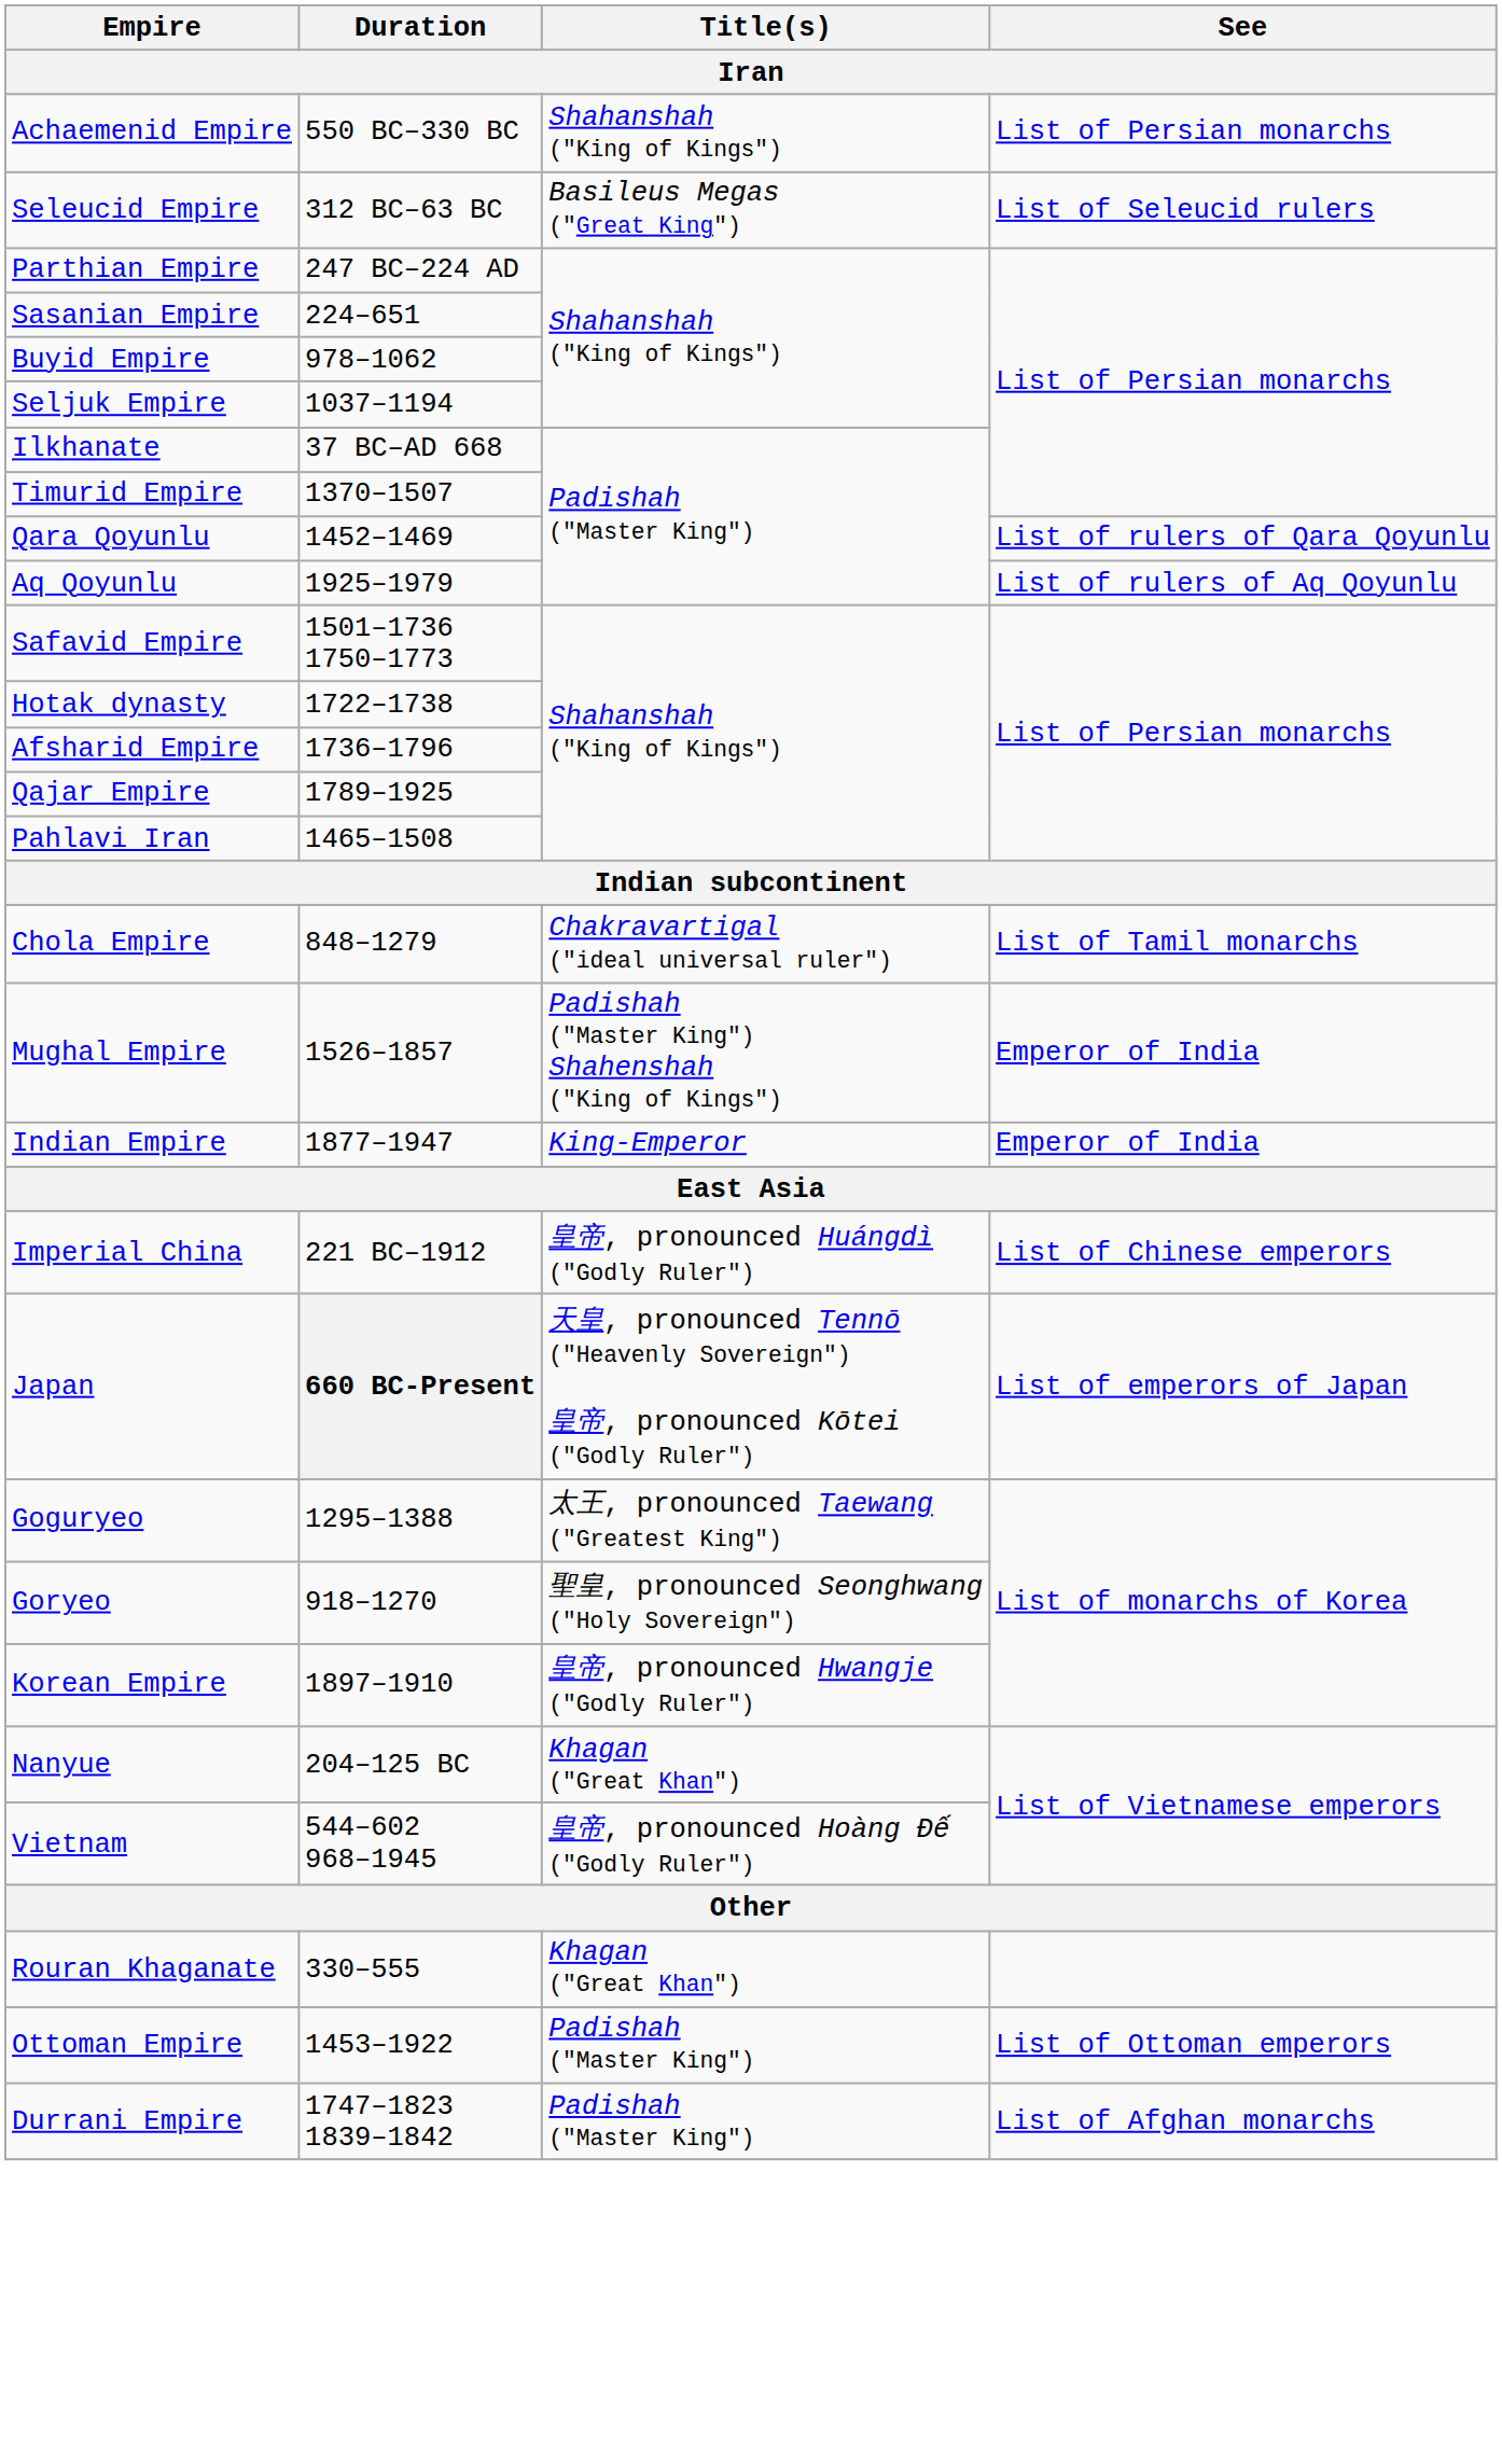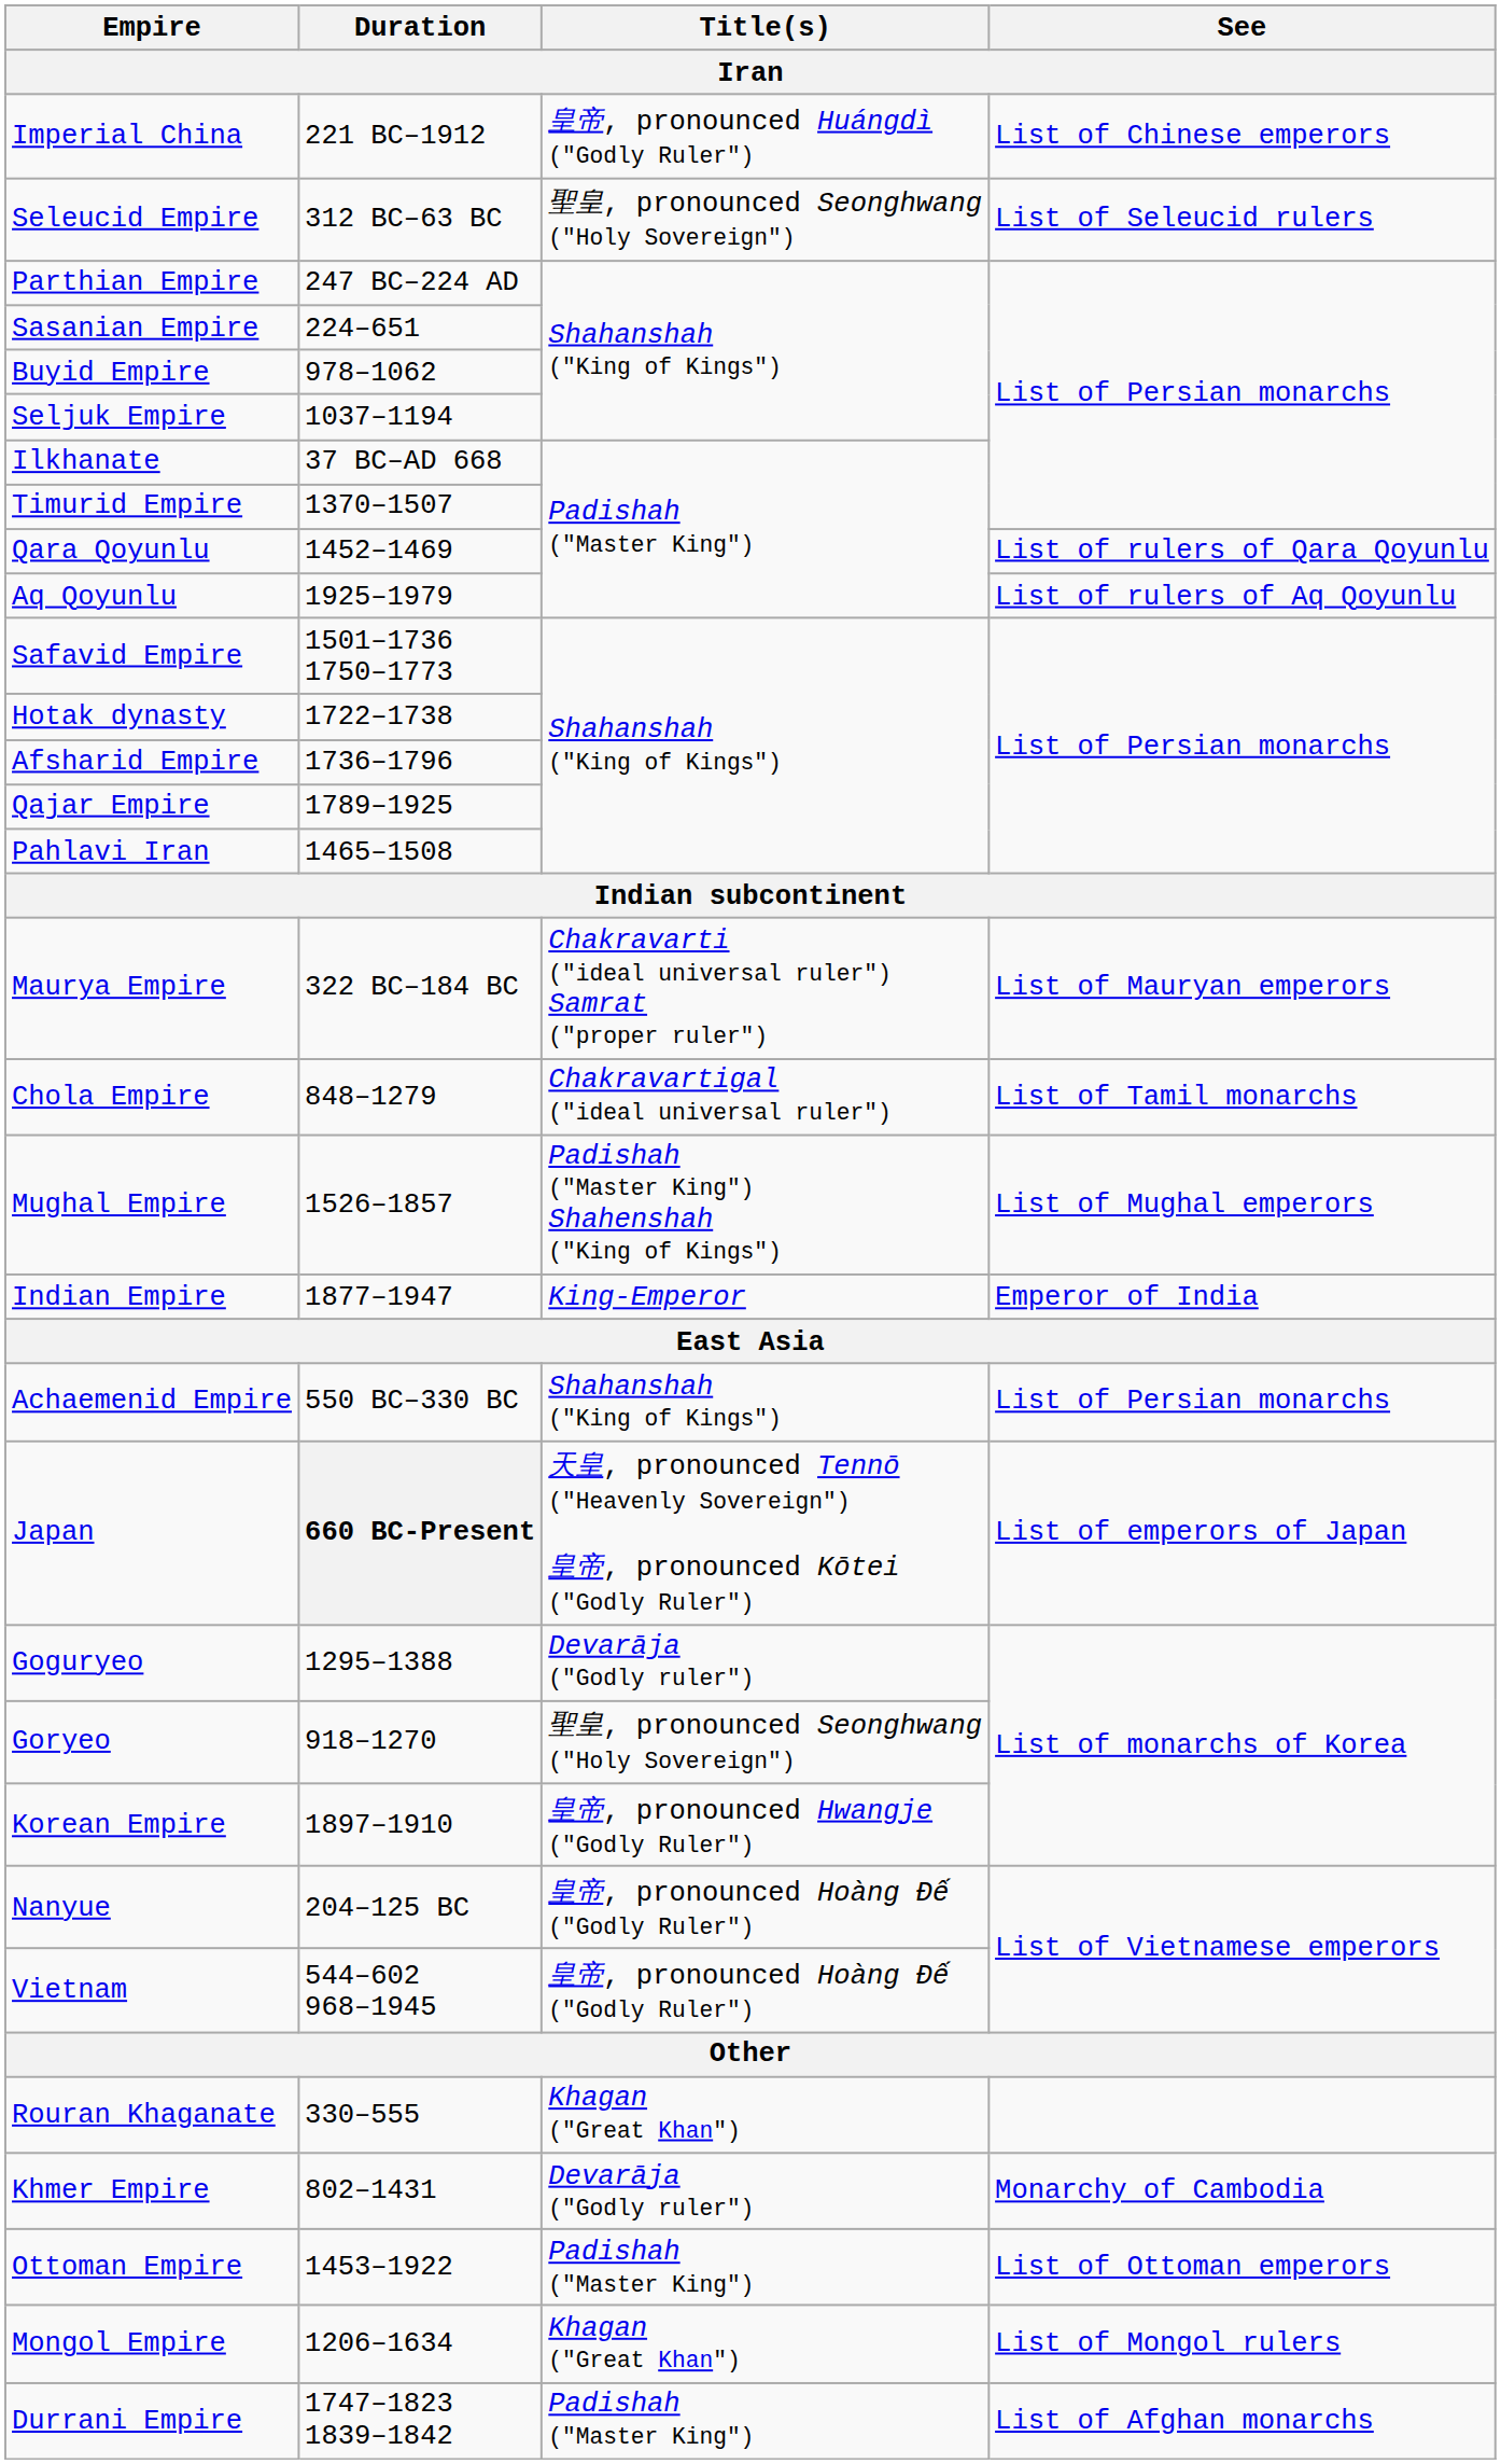rows swapped: Achaemenid Empire <-> Imperial China
Seleucid Empire | Title(s): Basileus Megas ("Great King") -> 聖皇, pronounced Seonghwang ("Holy Sovereign")
+ row: Maurya Empire | 322 BC–184 BC | Chakravarti ("ideal universal ruler") Samrat ("proper ruler") | List of Mauryan emperors
Mughal Empire | See: Emperor of India -> List of Mughal emperors
Goguryeo | Title(s): 太王, pronounced Taewang ("Greatest King") -> Devarāja ("Godly ruler")
Nanyue | Title(s): Khagan ("Great Khan") -> 皇帝, pronounced Hoàng Đế ("Godly Ruler")
+ row: Khmer Empire | 802–1431 | Devarāja ("Godly ruler") | Monarchy of Cambodia
+ row: Mongol Empire | 1206–1634 | Khagan ("Great Khan") | List of Mongol rulers
